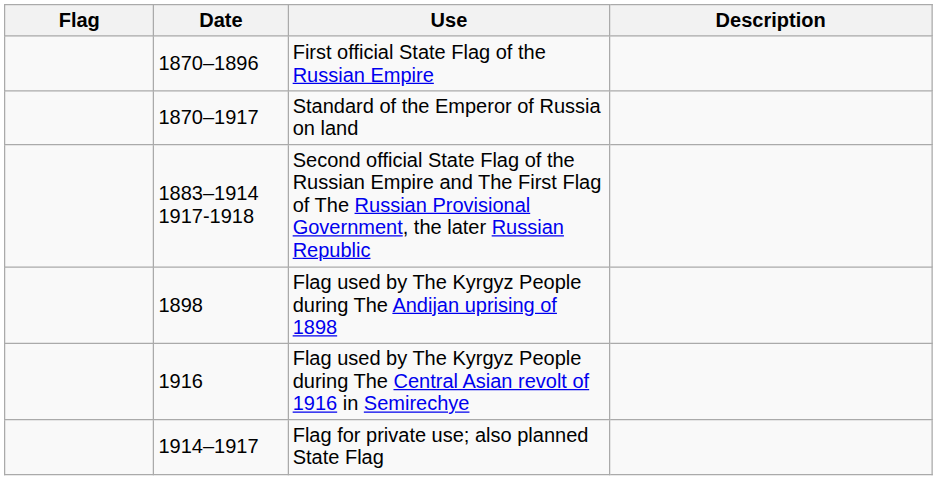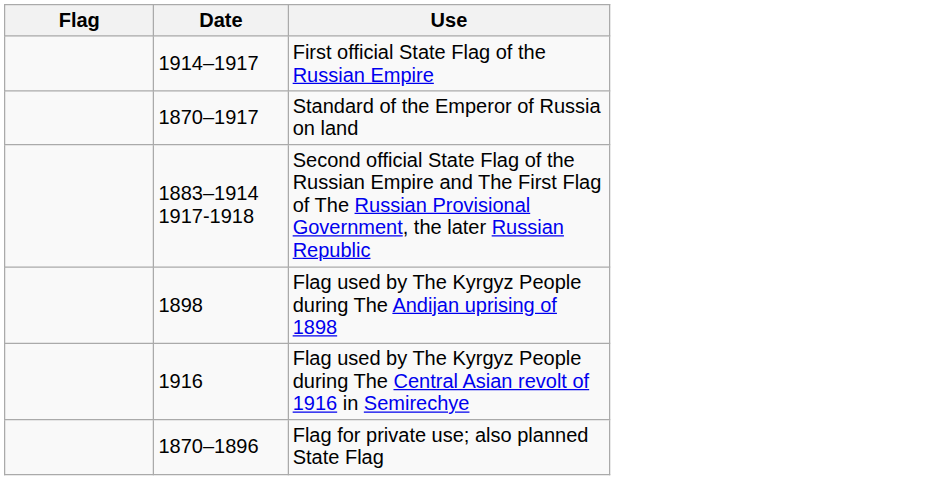- column: Description
First official State Flag of the Russian Empire | Date: 1870–1896 -> 1914–1917
Flag for private use; also planned State Flag | Date: 1914–1917 -> 1870–1896
